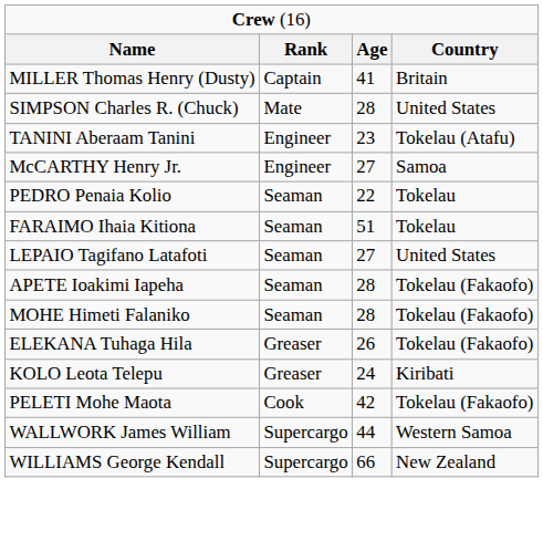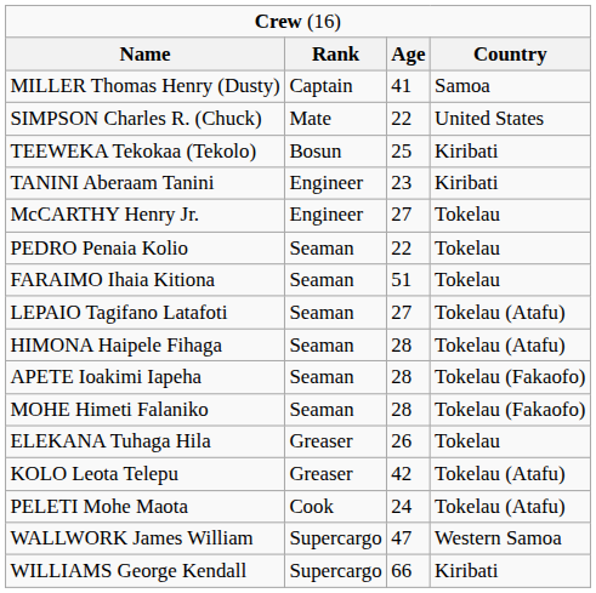MILLER Thomas Henry (Dusty) | column 4: Britain -> Samoa
SIMPSON Charles R. (Chuck) | column 3: 28 -> 22
+ row: TEEWEKA Tekokaa (Tekolo) | Bosun | 25 | Kiribati
TANINI Aberaam Tanini | column 4: Tokelau (Atafu) -> Kiribati
McCARTHY Henry Jr. | column 4: Samoa -> Tokelau
LEPAIO Tagifano Latafoti | column 4: United States -> Tokelau (Atafu)
+ row: HIMONA Haipele Fihaga | Seaman | 28 | Tokelau (Atafu)
ELEKANA Tuhaga Hila | column 4: Tokelau (Fakaofo) -> Tokelau
KOLO Leota Telepu | column 3: 24 -> 42
KOLO Leota Telepu | column 4: Kiribati -> Tokelau (Atafu)
PELETI Mohe Maota | column 3: 42 -> 24
PELETI Mohe Maota | column 4: Tokelau (Fakaofo) -> Tokelau (Atafu)
WALLWORK James William | column 3: 44 -> 47
WILLIAMS George Kendall | column 4: New Zealand -> Kiribati
